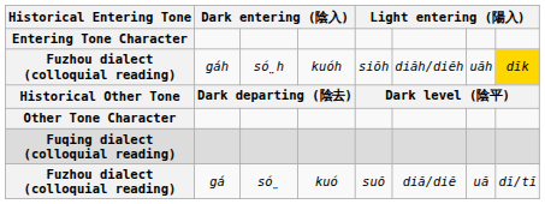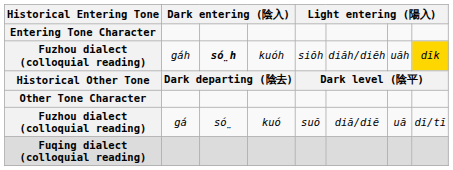Fuzhou dialect (colloquial reading) / gáh | column 3: normal -> bold
rows swapped: Fuzhou dialect (colloquial reading) / gá <-> Fuqing dialect (colloquial reading)
